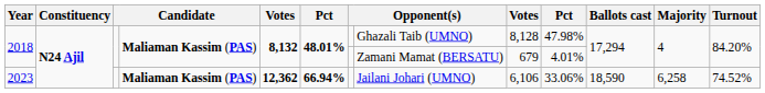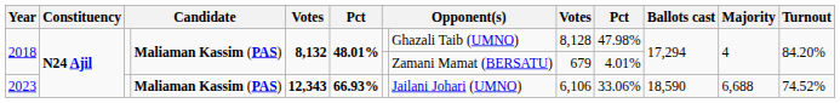2023 | column 5: 12,362 -> 12,343
2023 | column 6: 66.94% -> 66.93%
2023 | Majority: 6,258 -> 6,688
